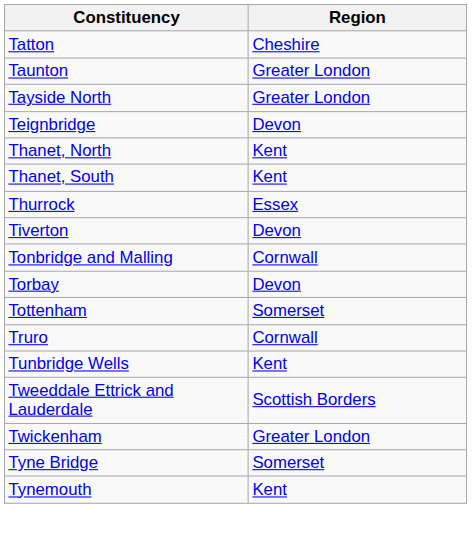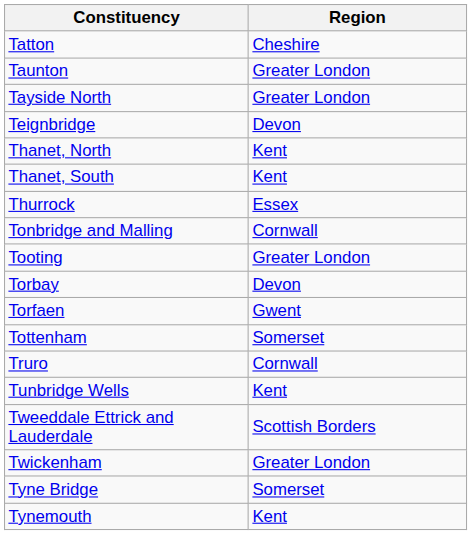- row: Tiverton | Devon
+ row: Tooting | Greater London
+ row: Torfaen | Gwent
